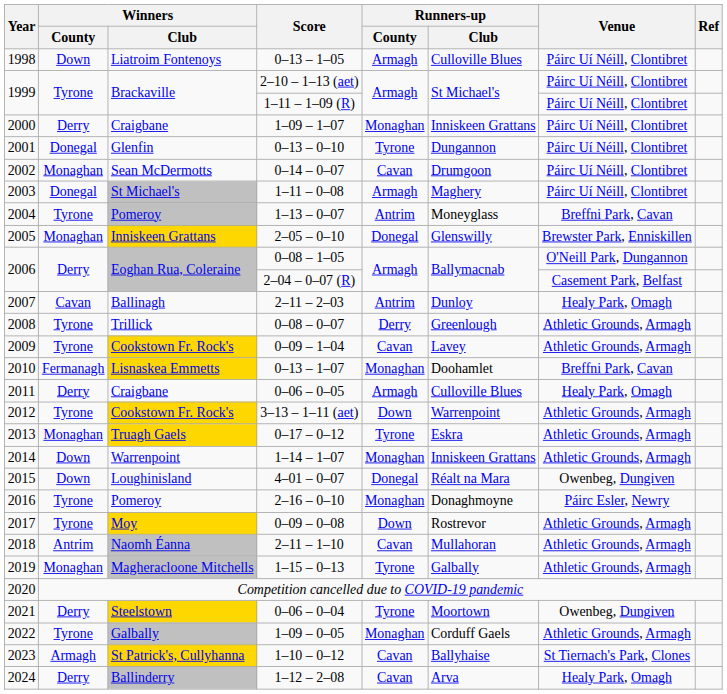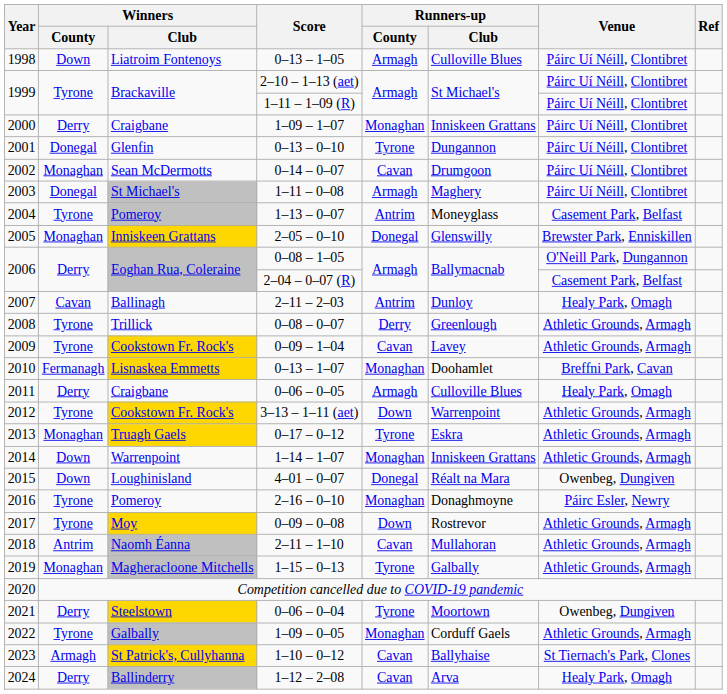1–13 – 0–07 | Venue: Breffni Park, Cavan -> Casement Park, Belfast
